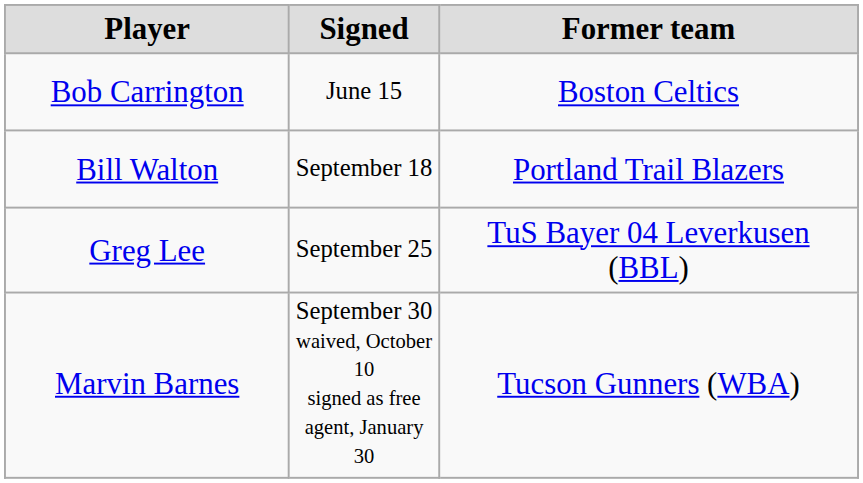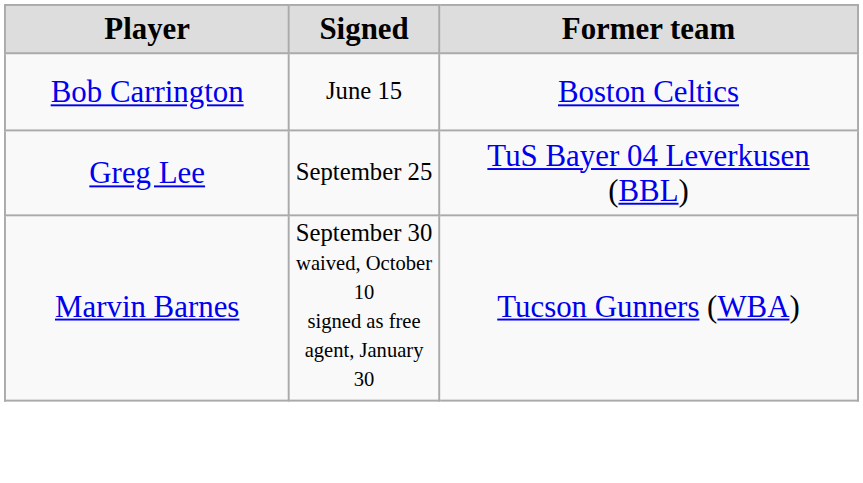- row: Bill Walton | September 18 | Portland Trail Blazers
